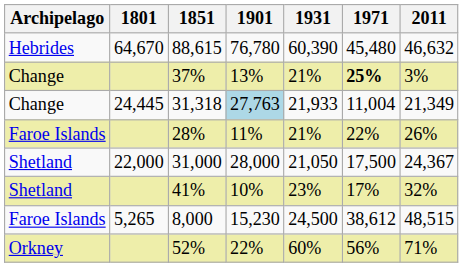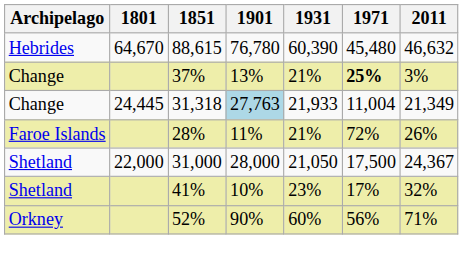28% | 1971: 22% -> 72%
- row: Faroe Islands | 5,265 | 8,000 | 15,230 | 24,500 | 38,612 | 48,515
52% | 1901: 22% -> 90%
